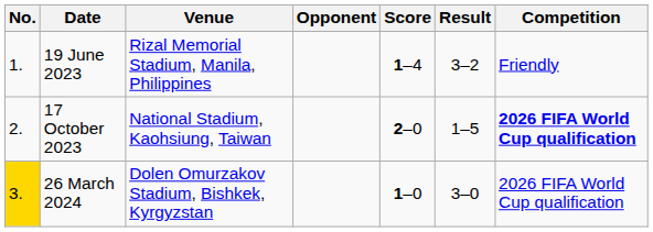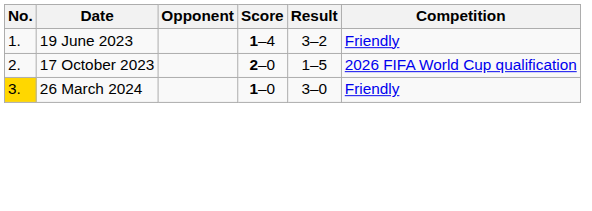- column: Venue | Rizal Memorial Stadium, Manila, Philippines | National Stadium, Kaohsiung, Taiwan | Dolen Omurzakov Stadium, Bishkek, Kyrgyzstan
17 October 2023 | Competition: bold -> normal
26 March 2024 | Competition: 2026 FIFA World Cup qualification -> Friendly
